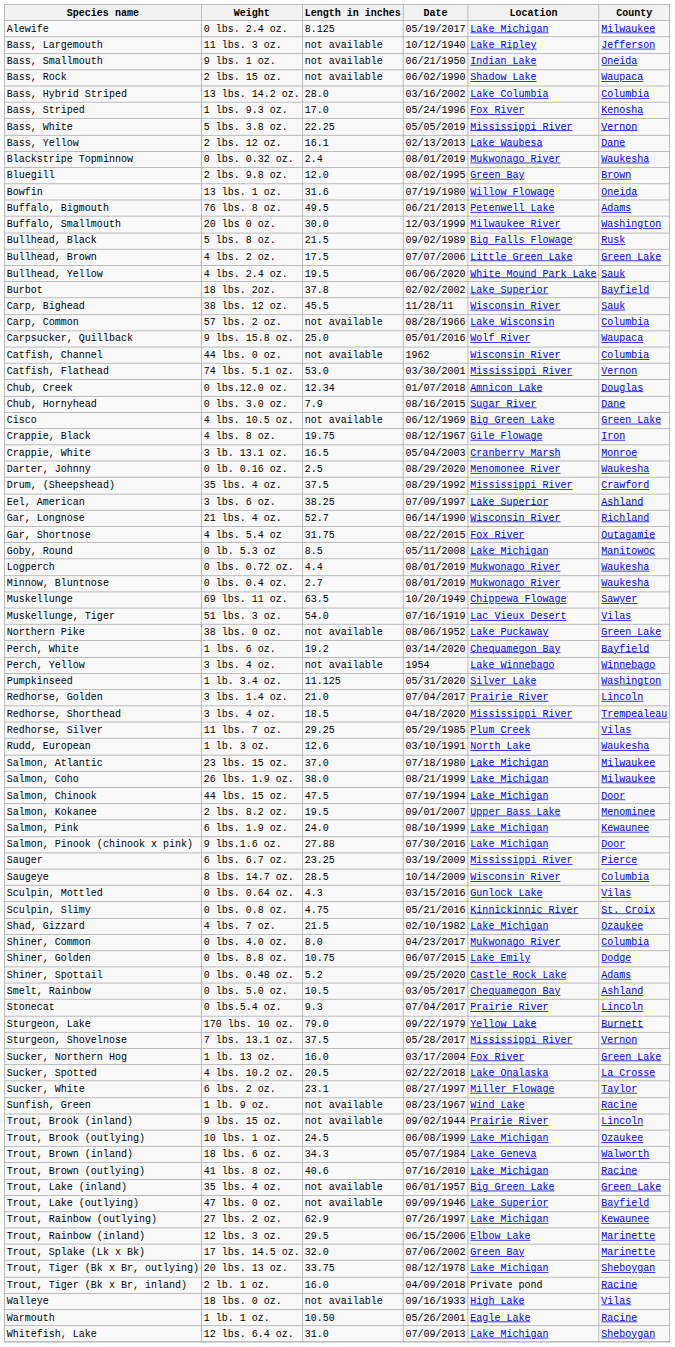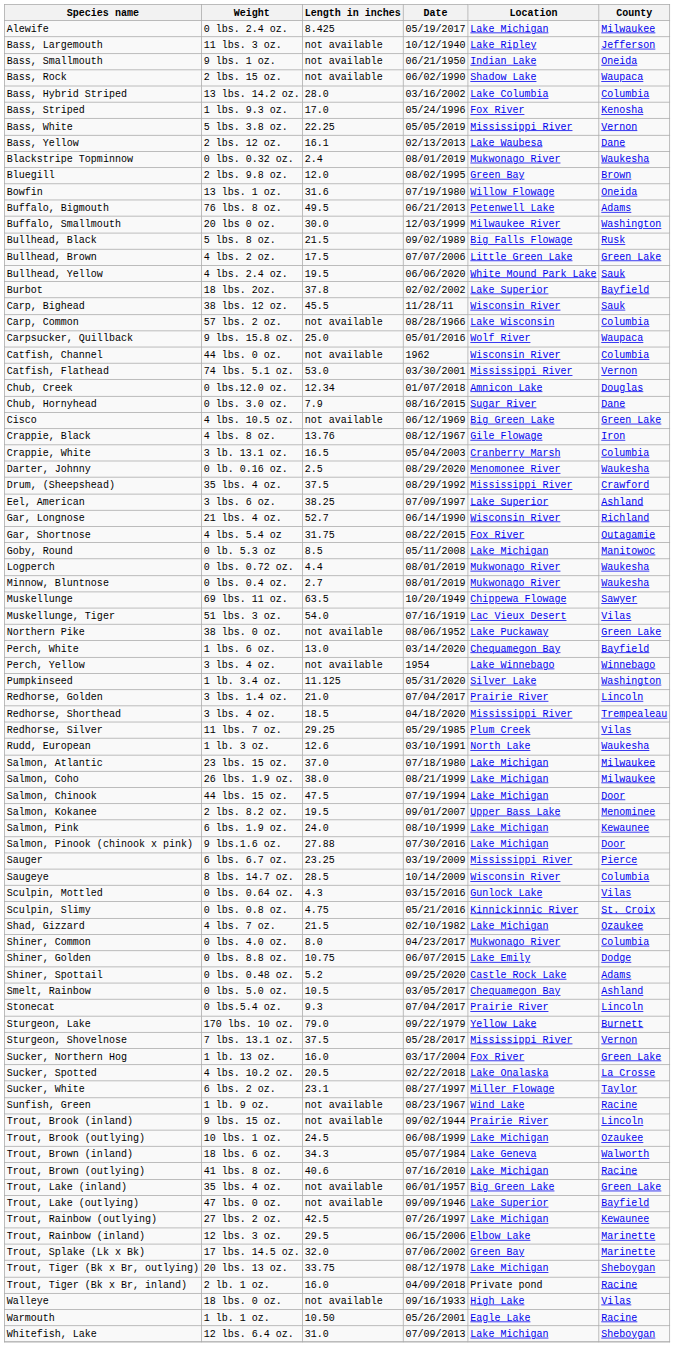Alewife | Length in inches: 8.125 -> 8.425
Crappie, Black | Length in inches: 19.75 -> 13.76
Crappie, White | County: Monroe -> Columbia
Perch, White | Length in inches: 19.2 -> 13.0
Trout, Rainbow (outlying) | Length in inches: 62.9 -> 42.5
